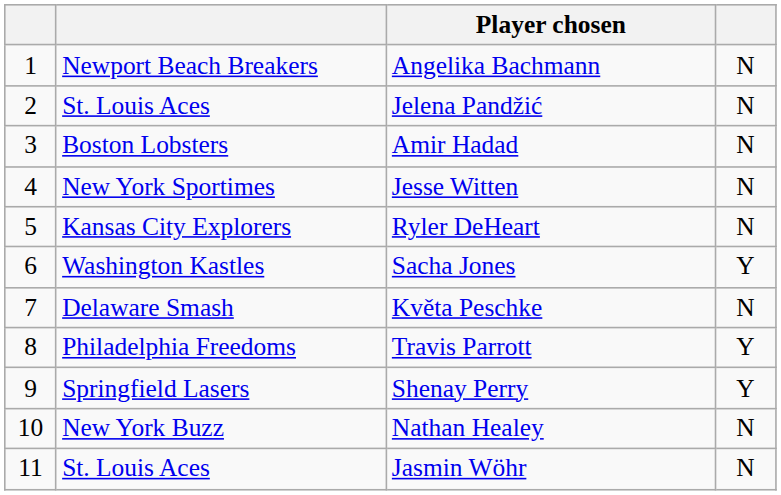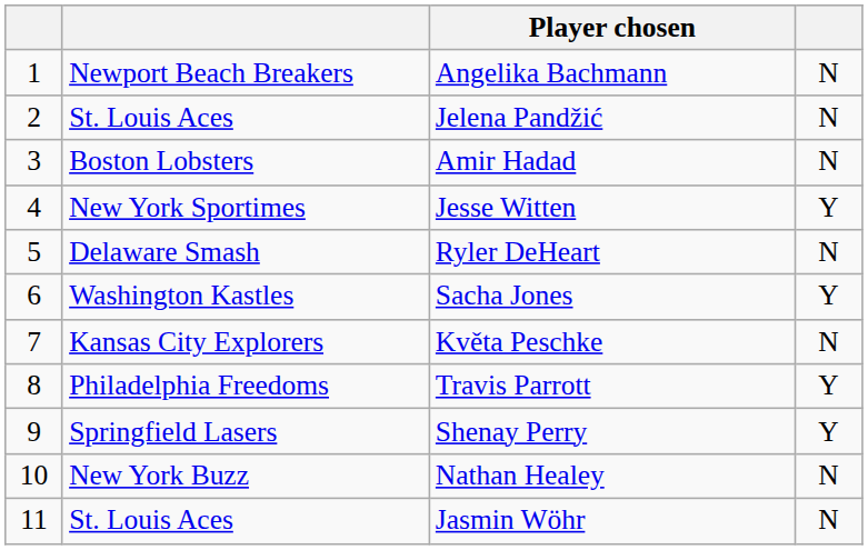Jesse Witten | column 4: N -> Y
Ryler DeHeart | column 2: Kansas City Explorers -> Delaware Smash
Květa Peschke | column 2: Delaware Smash -> Kansas City Explorers
